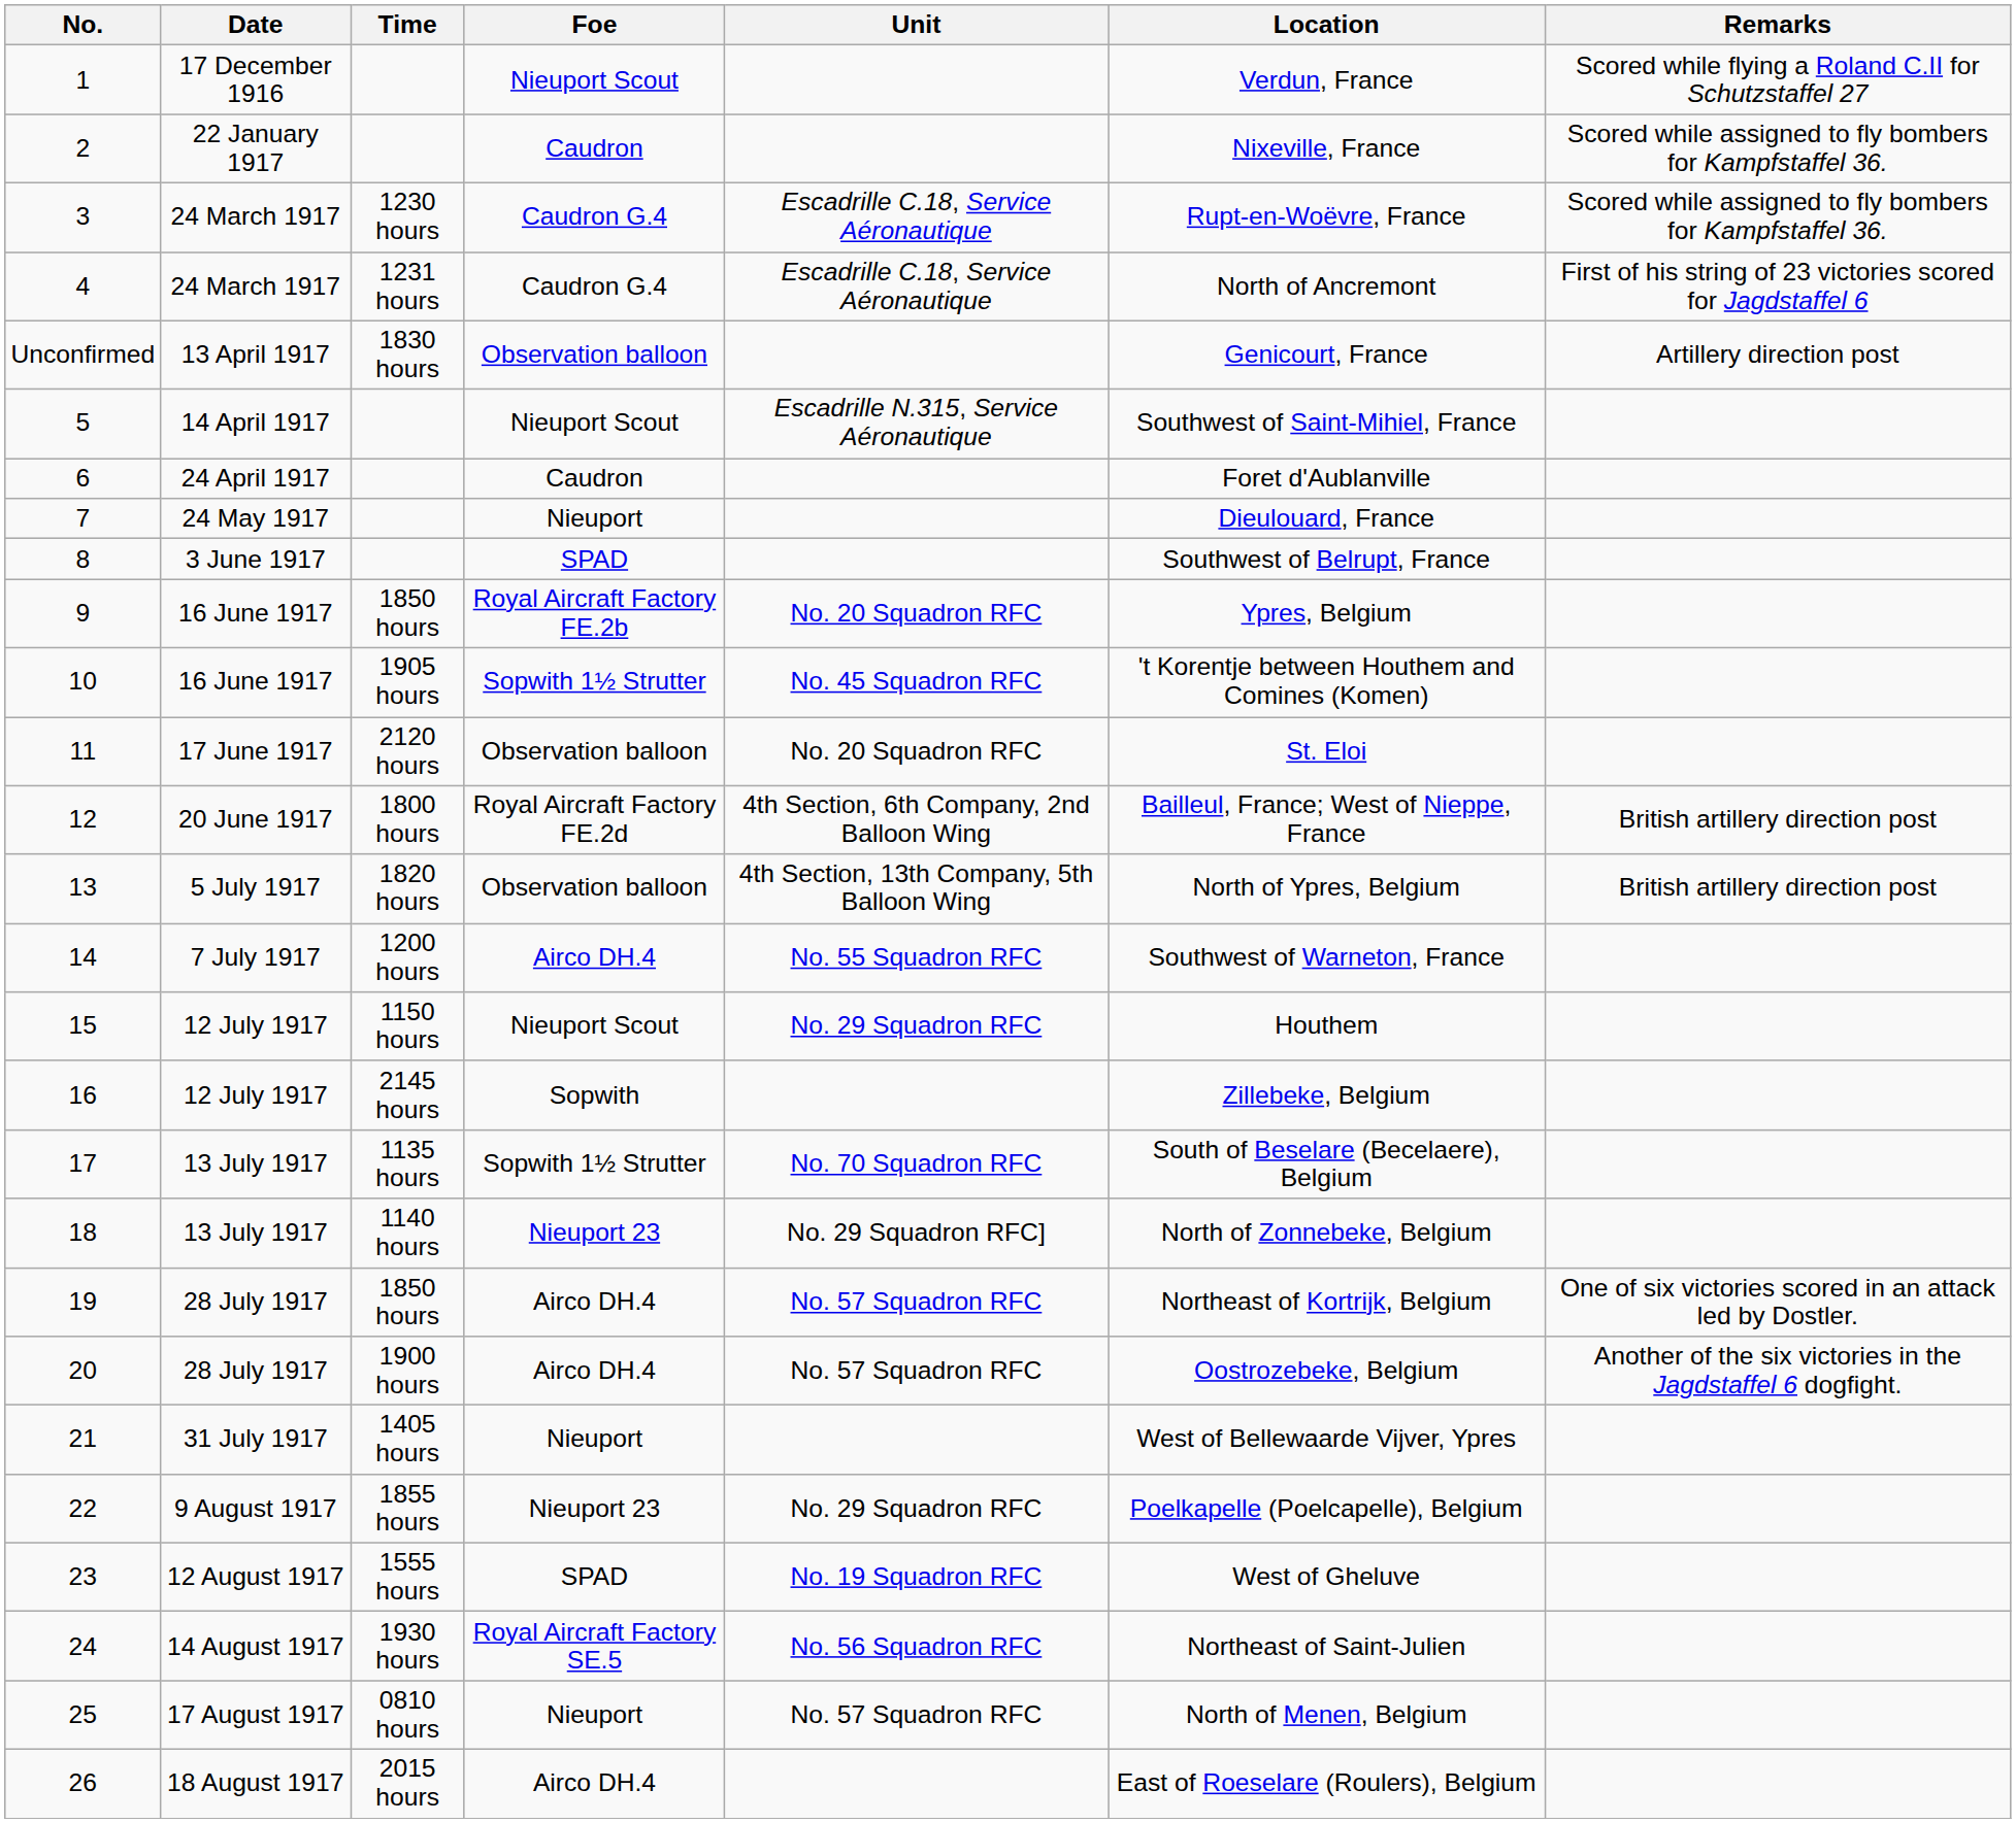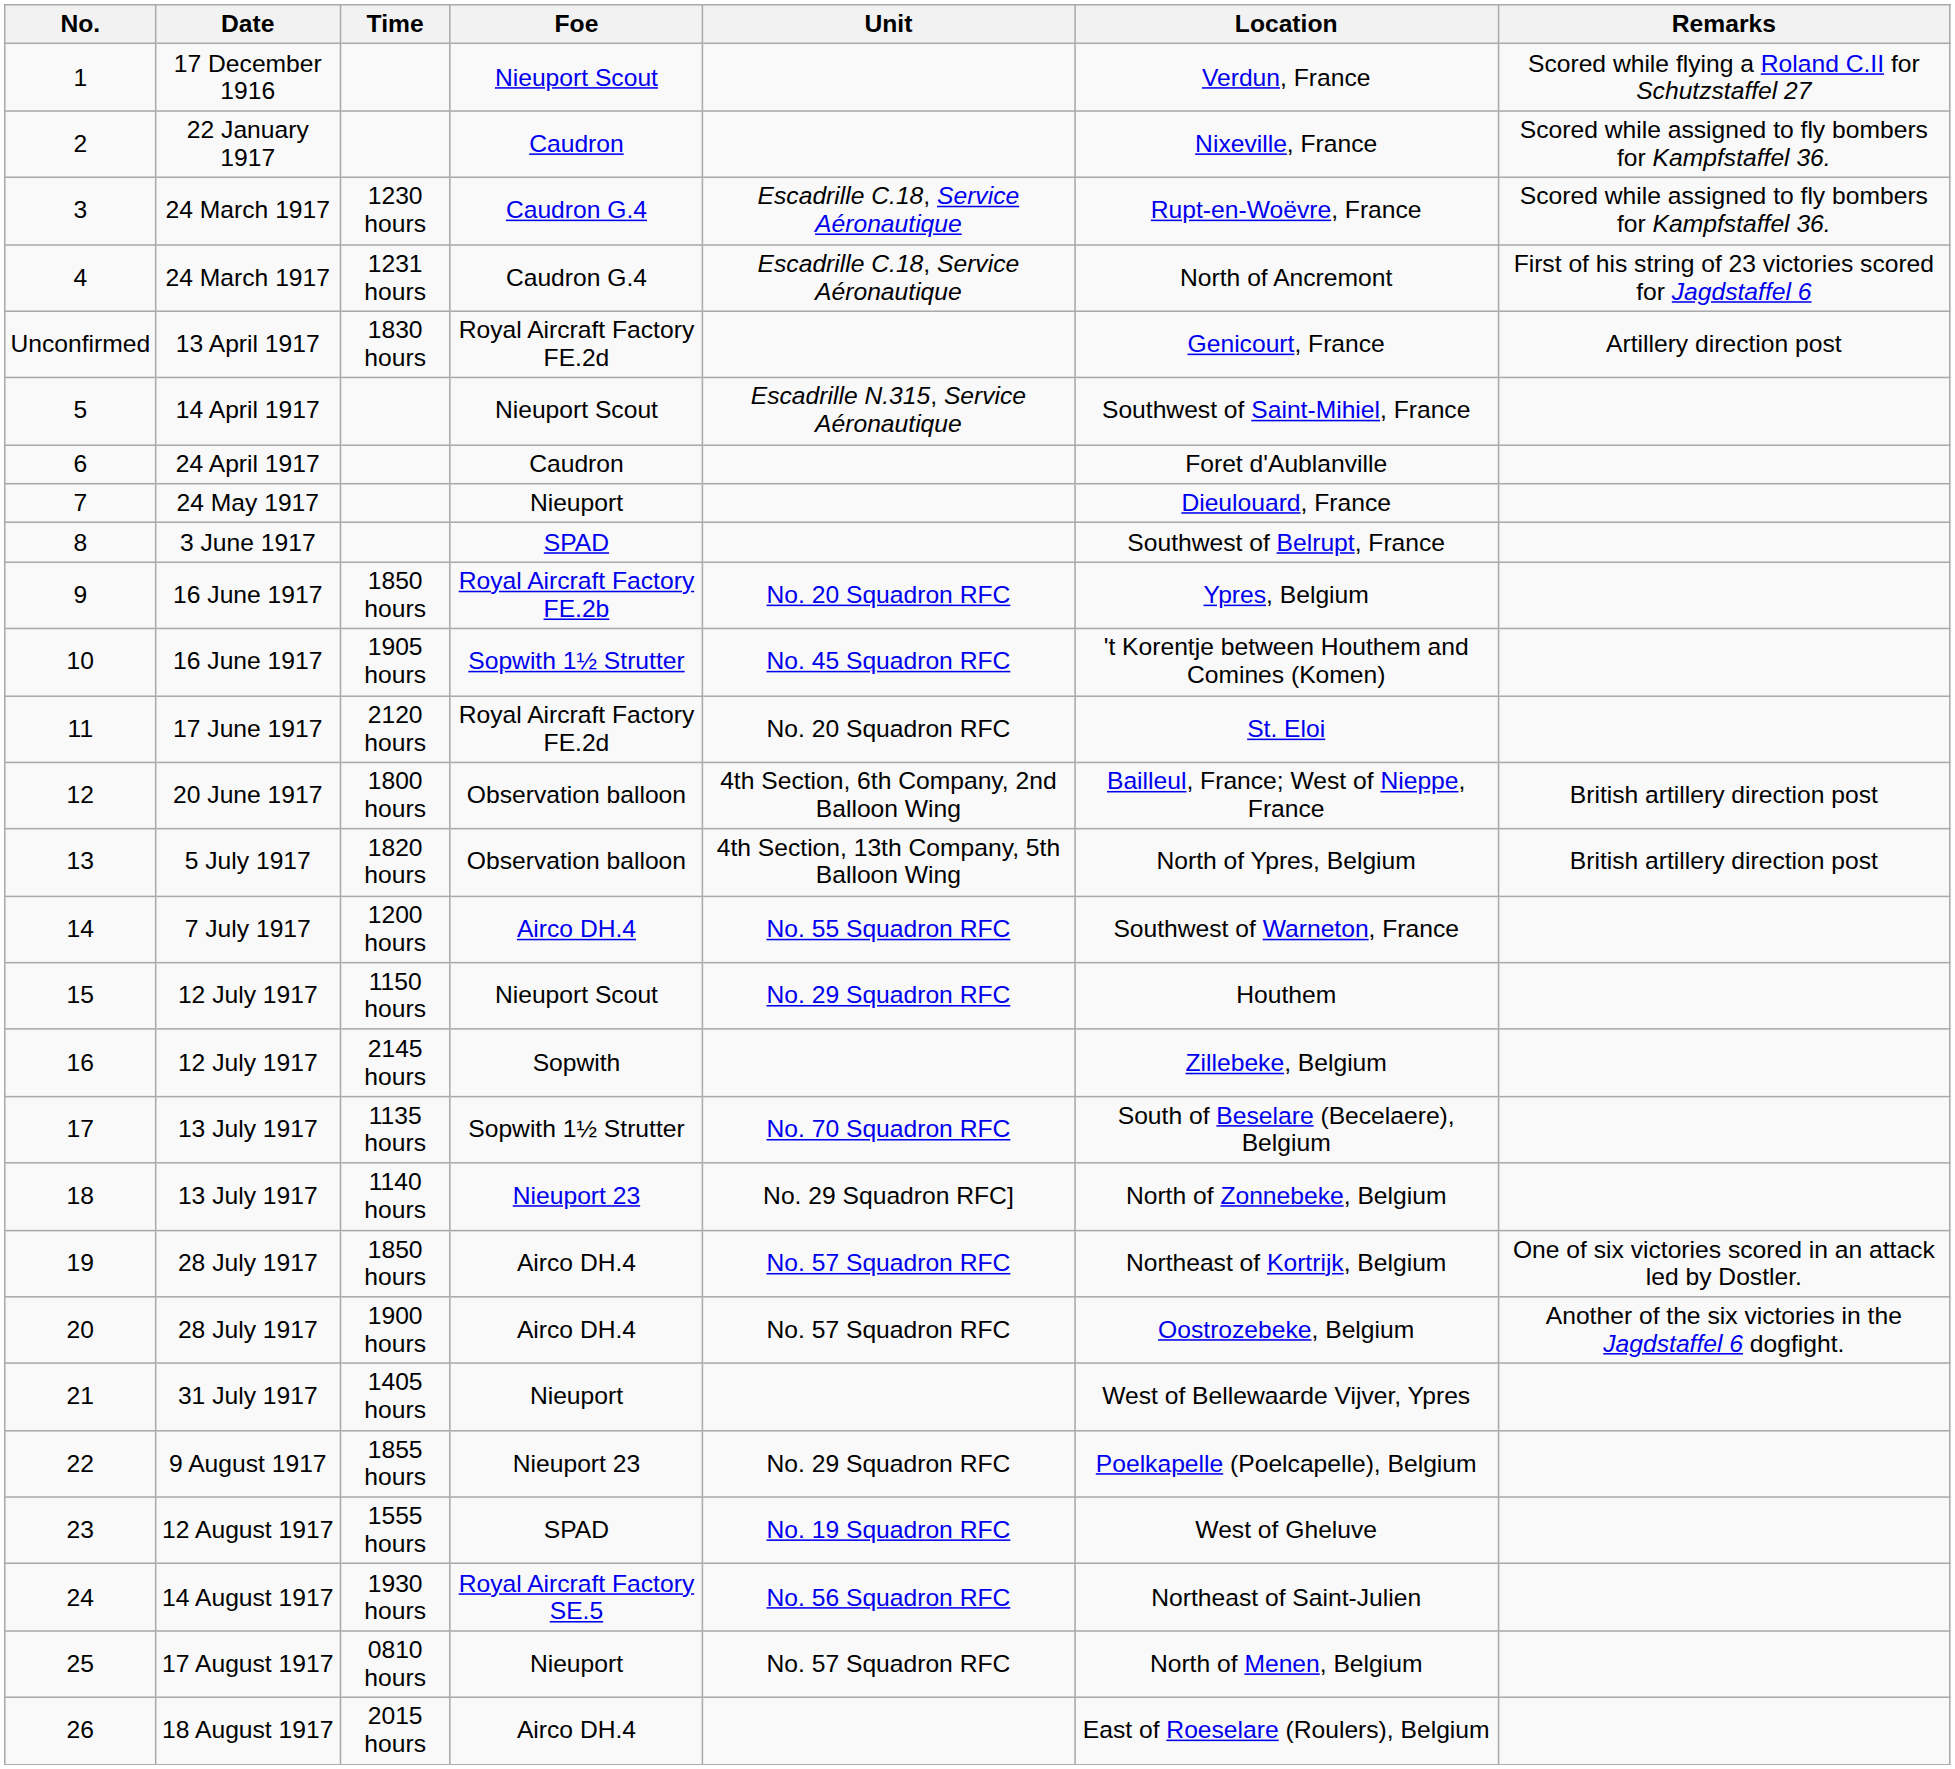Unconfirmed | Foe: Observation balloon -> Royal Aircraft Factory FE.2d
11 | Foe: Observation balloon -> Royal Aircraft Factory FE.2d
12 | Foe: Royal Aircraft Factory FE.2d -> Observation balloon
